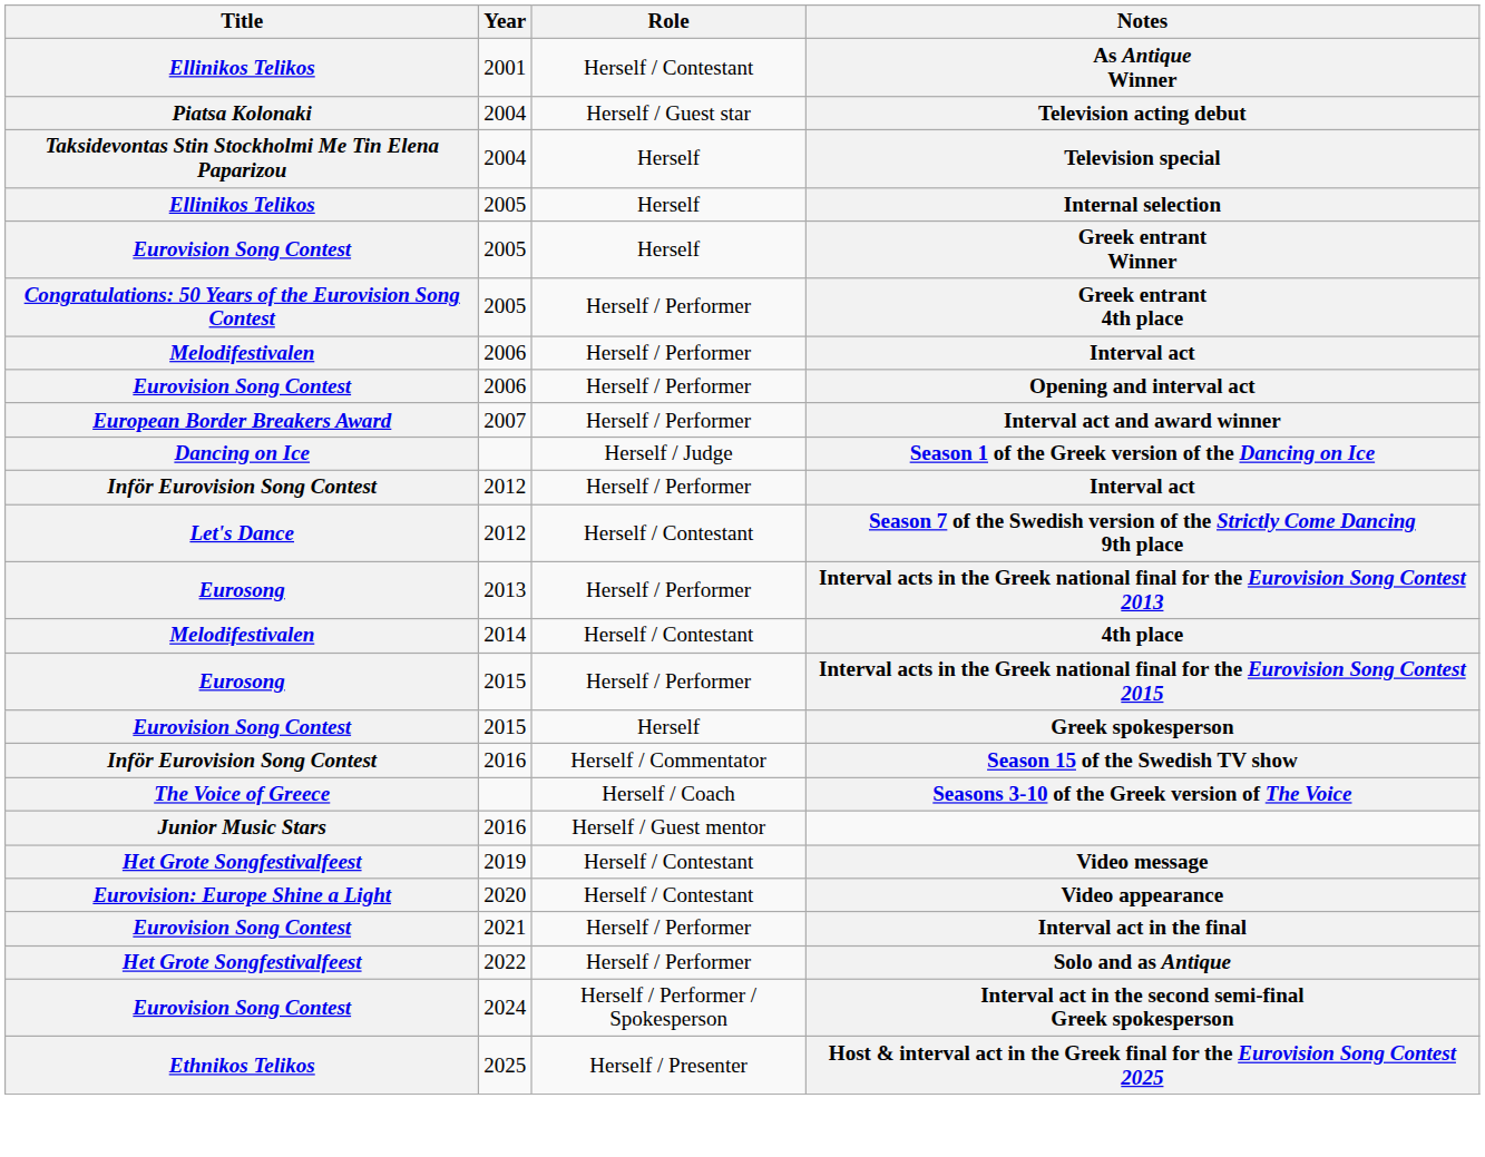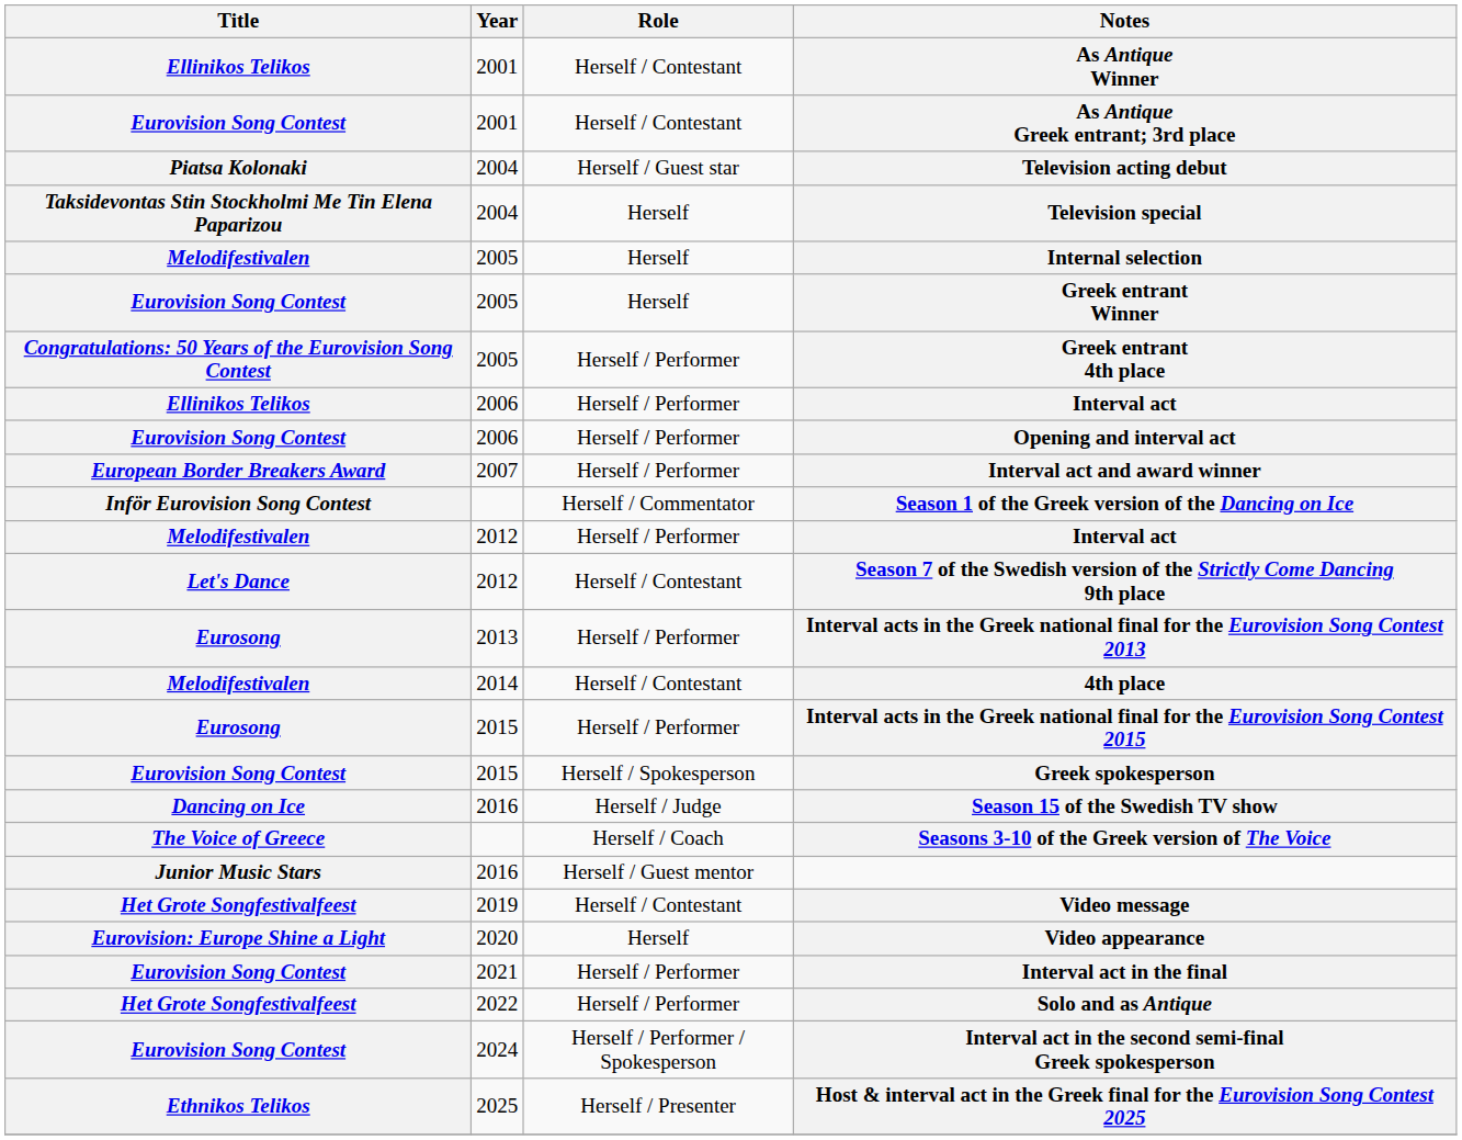+ row: Eurovision Song Contest | 2001 | Herself / Contestant | As Antique Greek entrant; 3rd place
Internal selection | Title: Ellinikos Telikos -> Melodifestivalen
2006 / Interval act | Title: Melodifestivalen -> Ellinikos Telikos
Season 1 of the Greek version of the Dancing on Ice | Title: Dancing on Ice -> Inför Eurovision Song Contest
Season 1 of the Greek version of the Dancing on Ice | Role: Herself / Judge -> Herself / Commentator
2012 / Interval act | Title: Inför Eurovision Song Contest -> Melodifestivalen
Greek spokesperson | Role: Herself -> Herself / Spokesperson
Season 15 of the Swedish TV show | Title: Inför Eurovision Song Contest -> Dancing on Ice
Season 15 of the Swedish TV show | Role: Herself / Commentator -> Herself / Judge
Video appearance | Role: Herself / Contestant -> Herself
